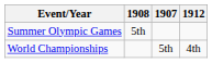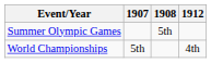columns swapped: 1907 <-> 1908
